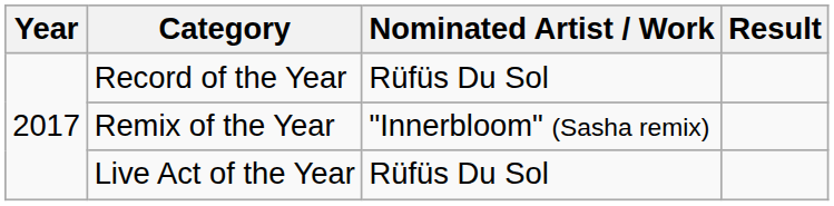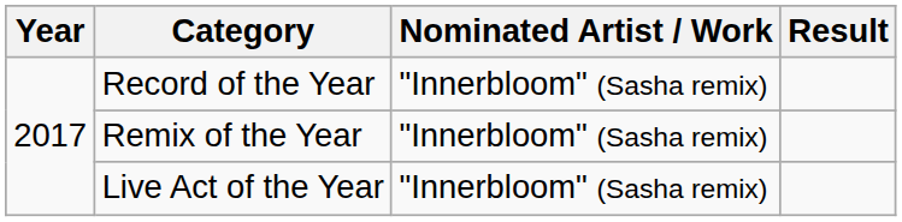Record of the Year | Nominated Artist / Work: Rüfüs Du Sol -> "Innerbloom" (Sasha remix)
Live Act of the Year | Nominated Artist / Work: Rüfüs Du Sol -> "Innerbloom" (Sasha remix)
